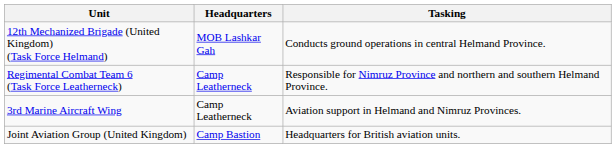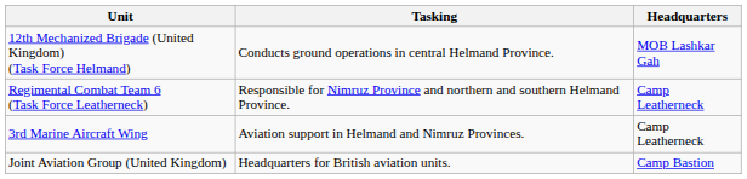columns swapped: Headquarters <-> Tasking
